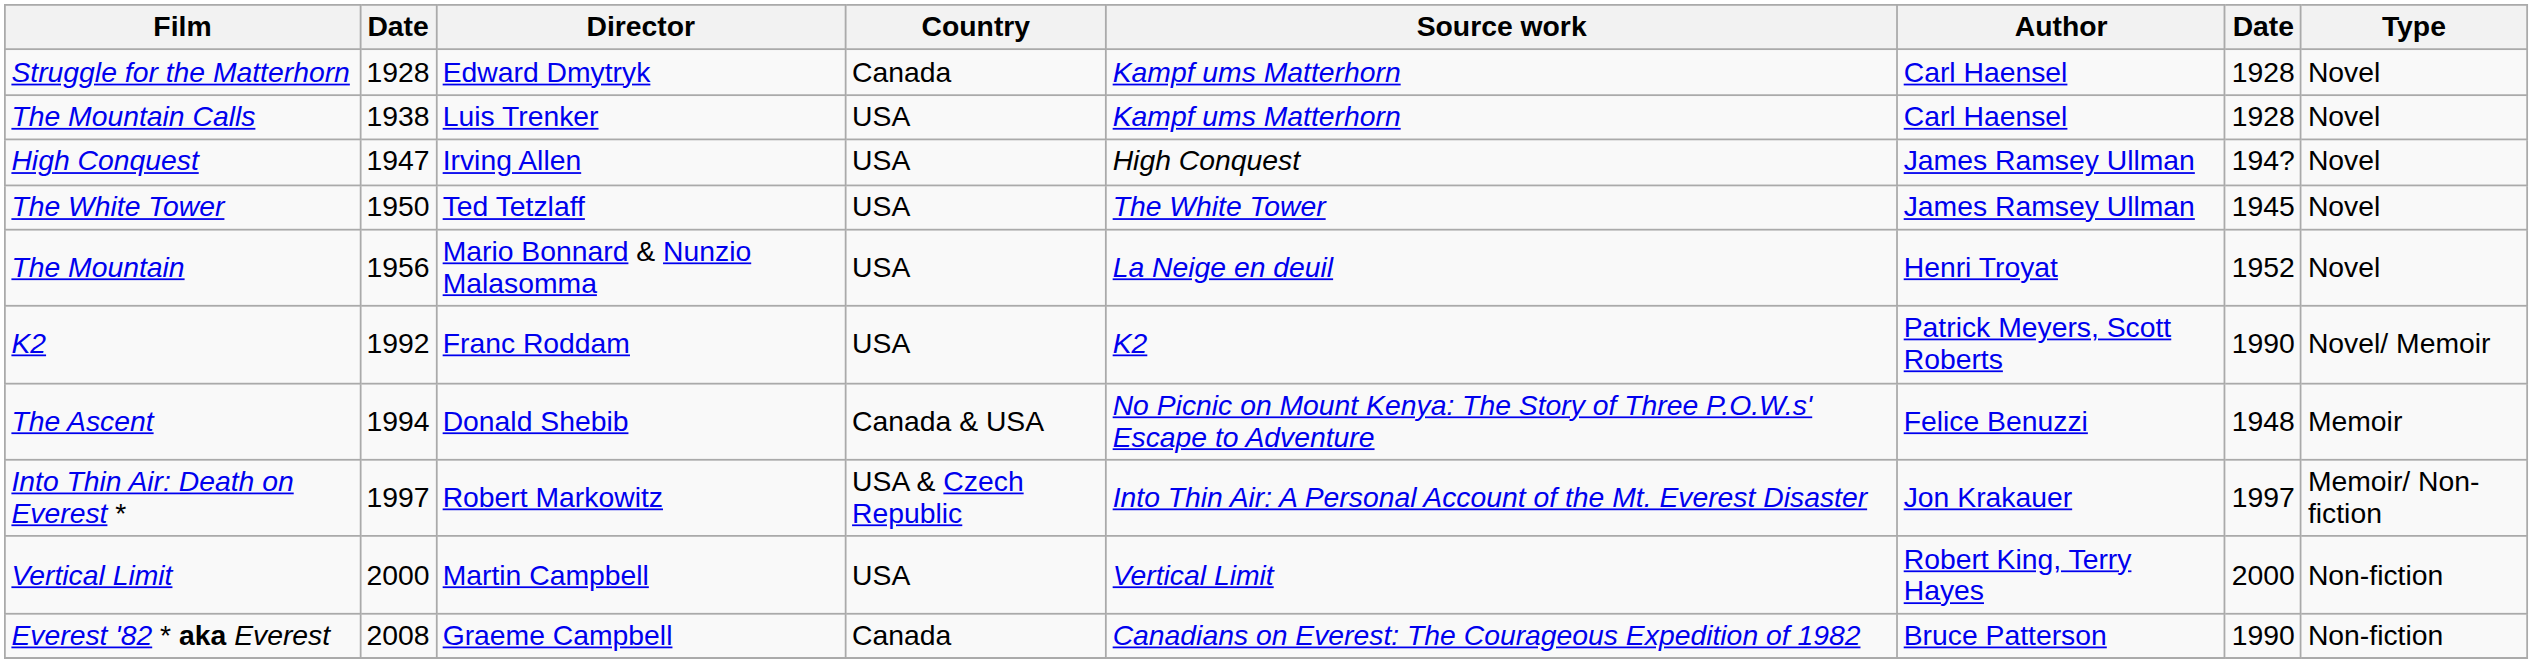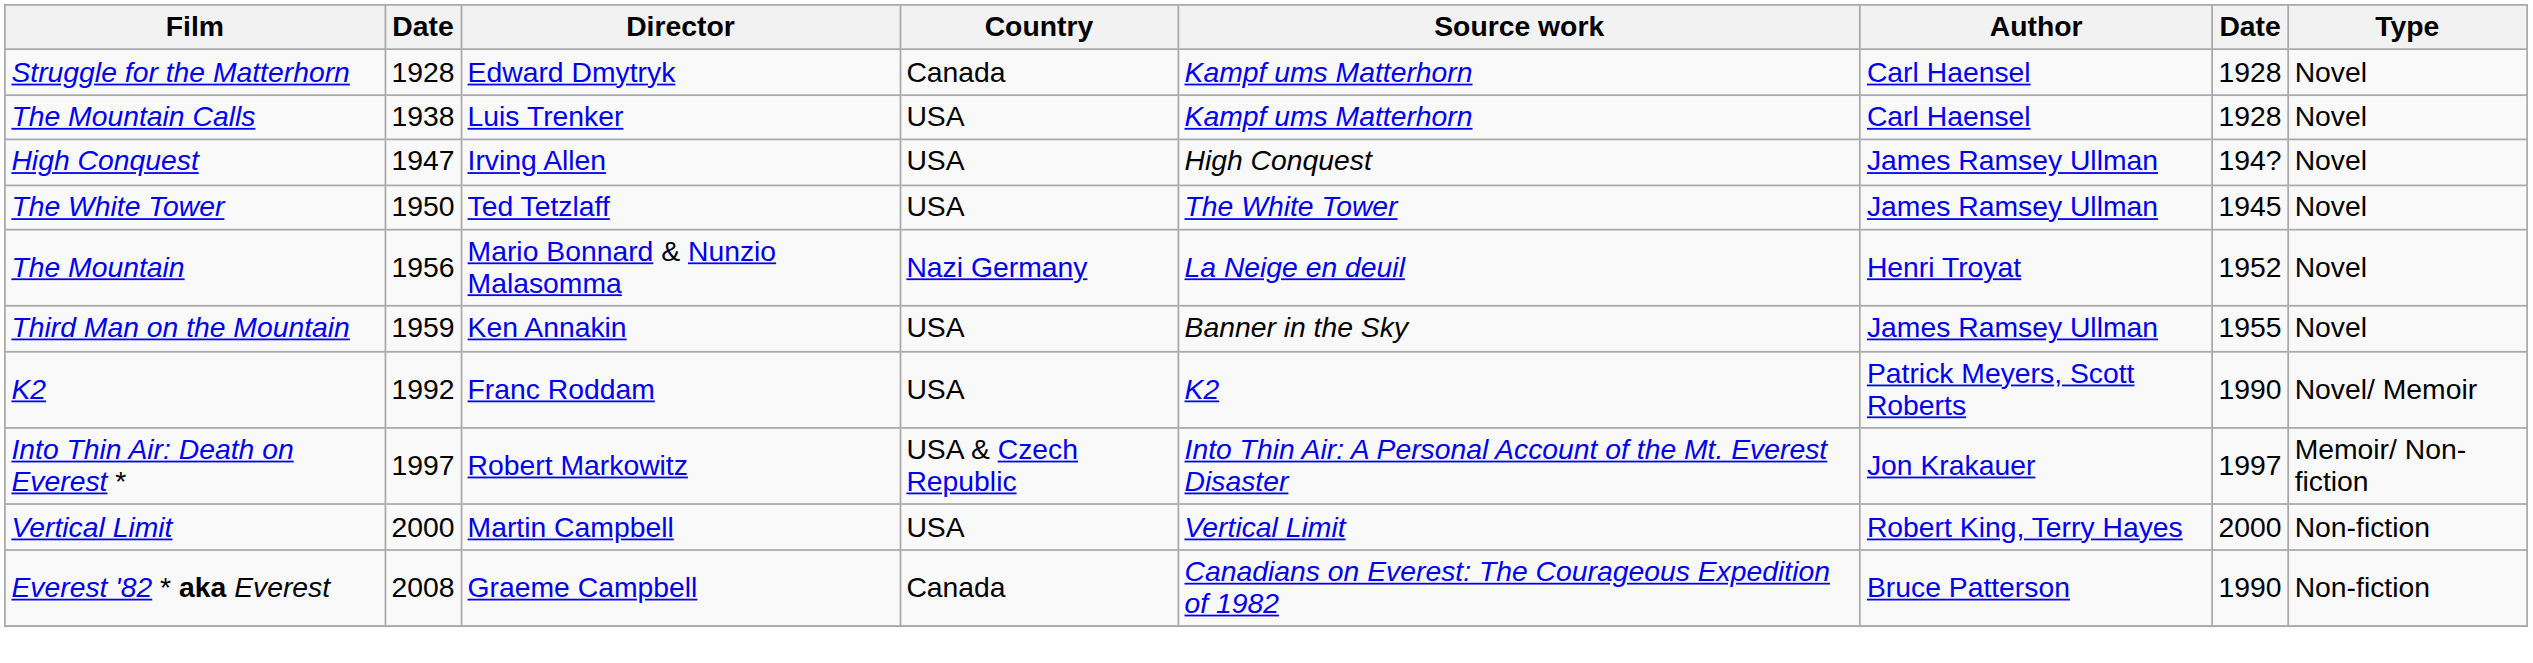The Mountain | Country: USA -> Nazi Germany
+ row: Third Man on the Mountain | 1959 | Ken Annakin | USA | Banner in the Sky | James Ramsey Ullman | 1955 | Novel
- row: The Ascent | 1994 | Donald Shebib | Canada & USA | No Picnic on Mount Kenya: The Story of Three P.O.W.s' Escape to Adventure | Felice Benuzzi | 1948 | Memoir
